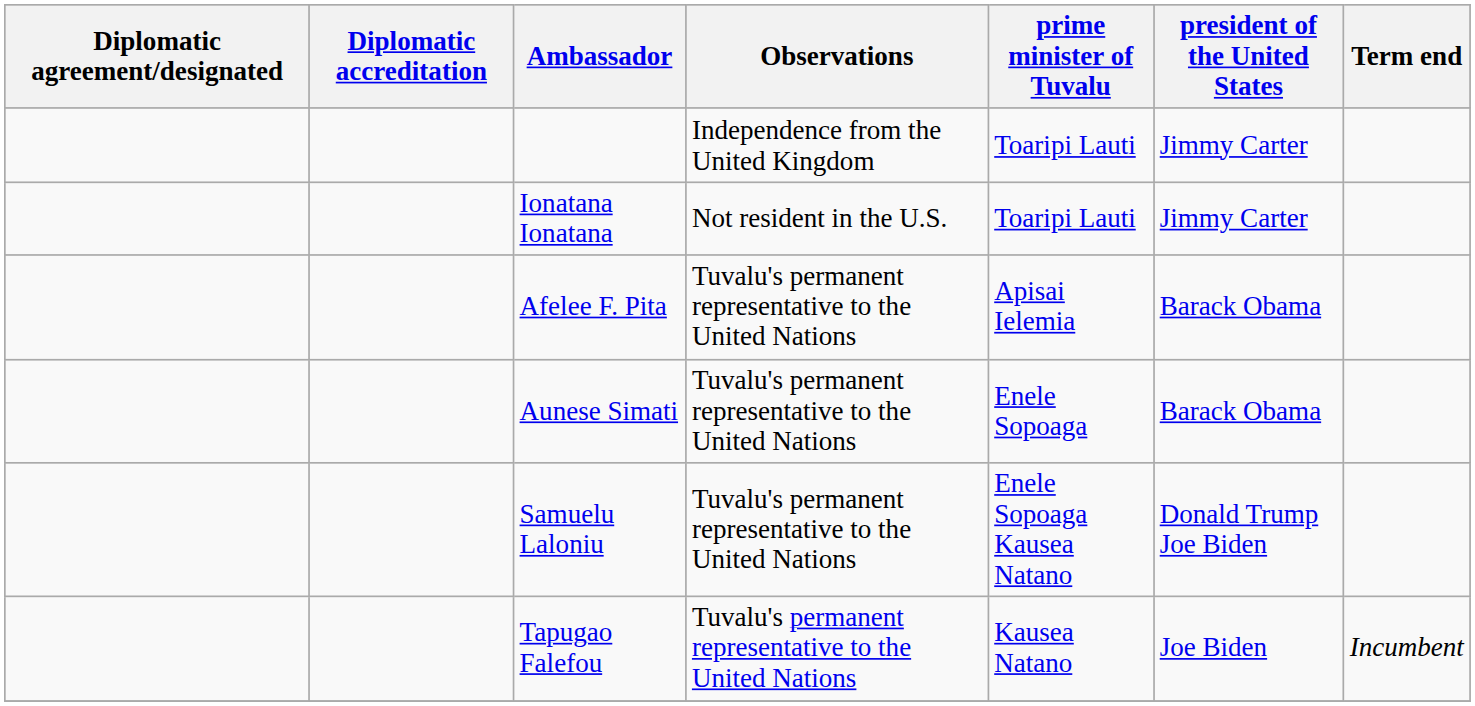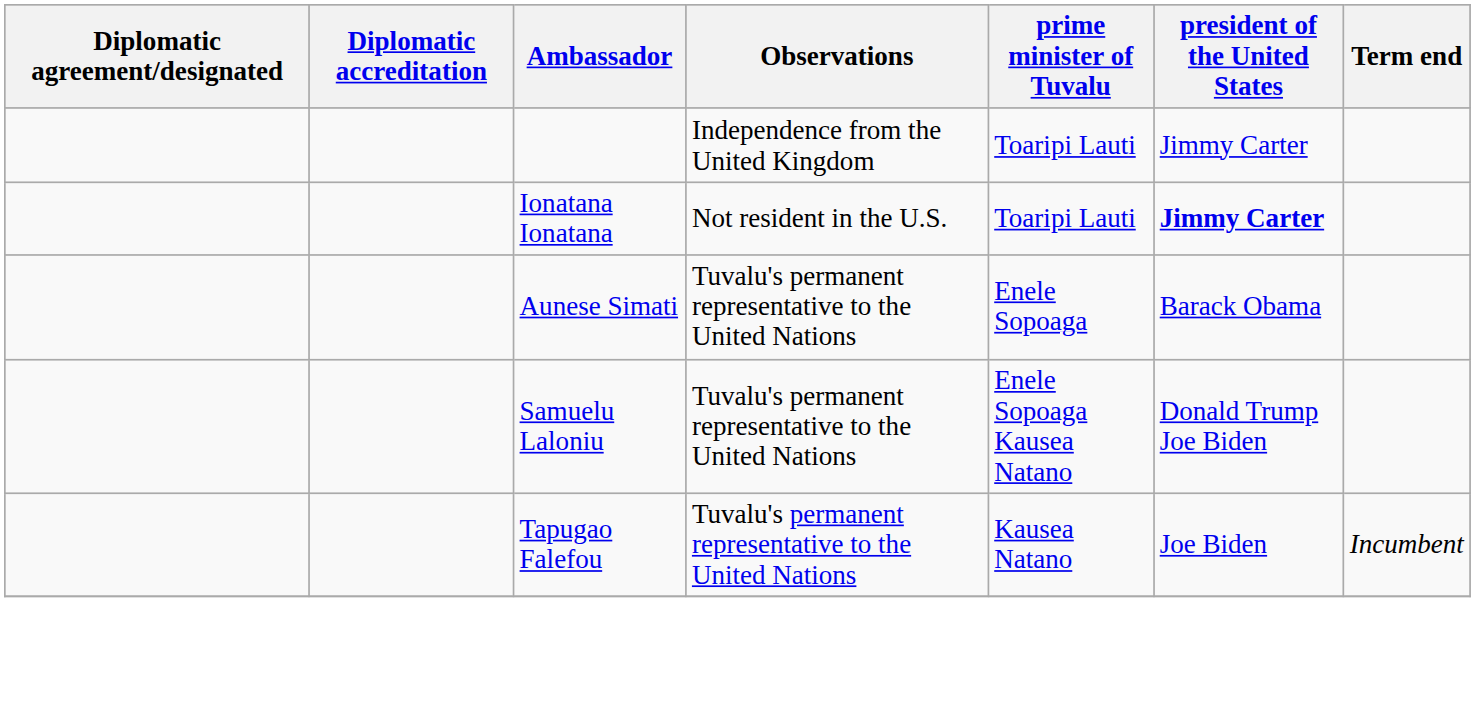Ionatana Ionatana | president of the United States: normal -> bold
- row: Afelee F. Pita | Tuvalu's permanent representative to the United Nations | Apisai Ielemia | Barack Obama
